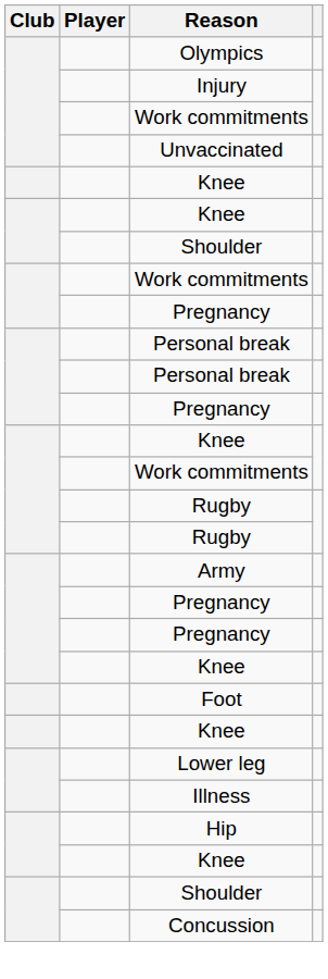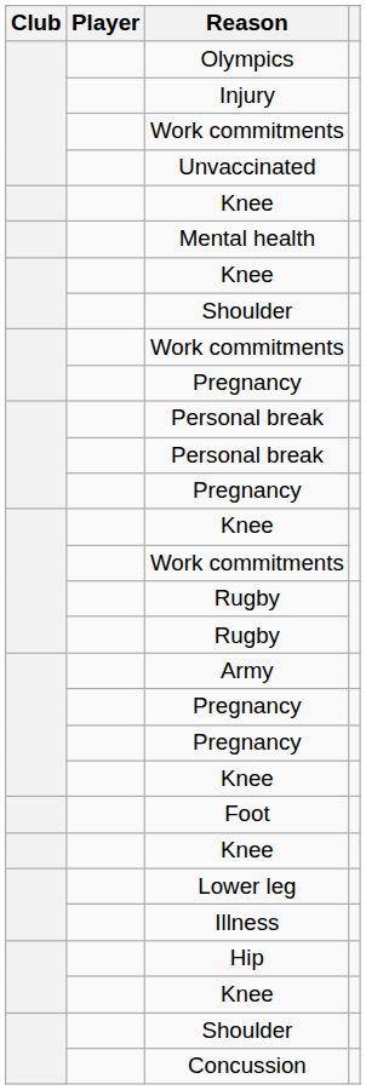+ row: Mental health
